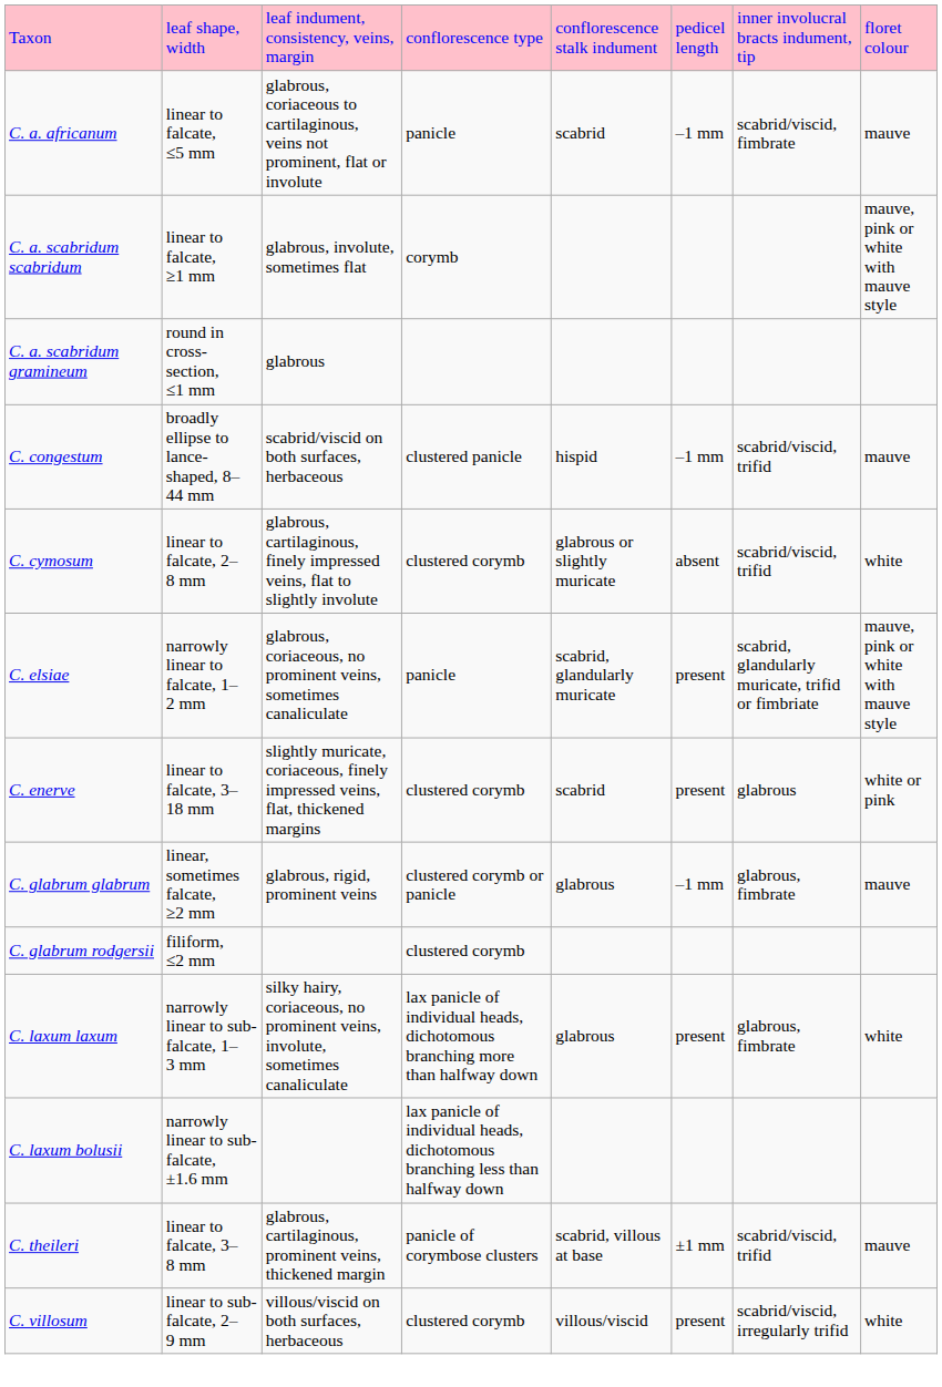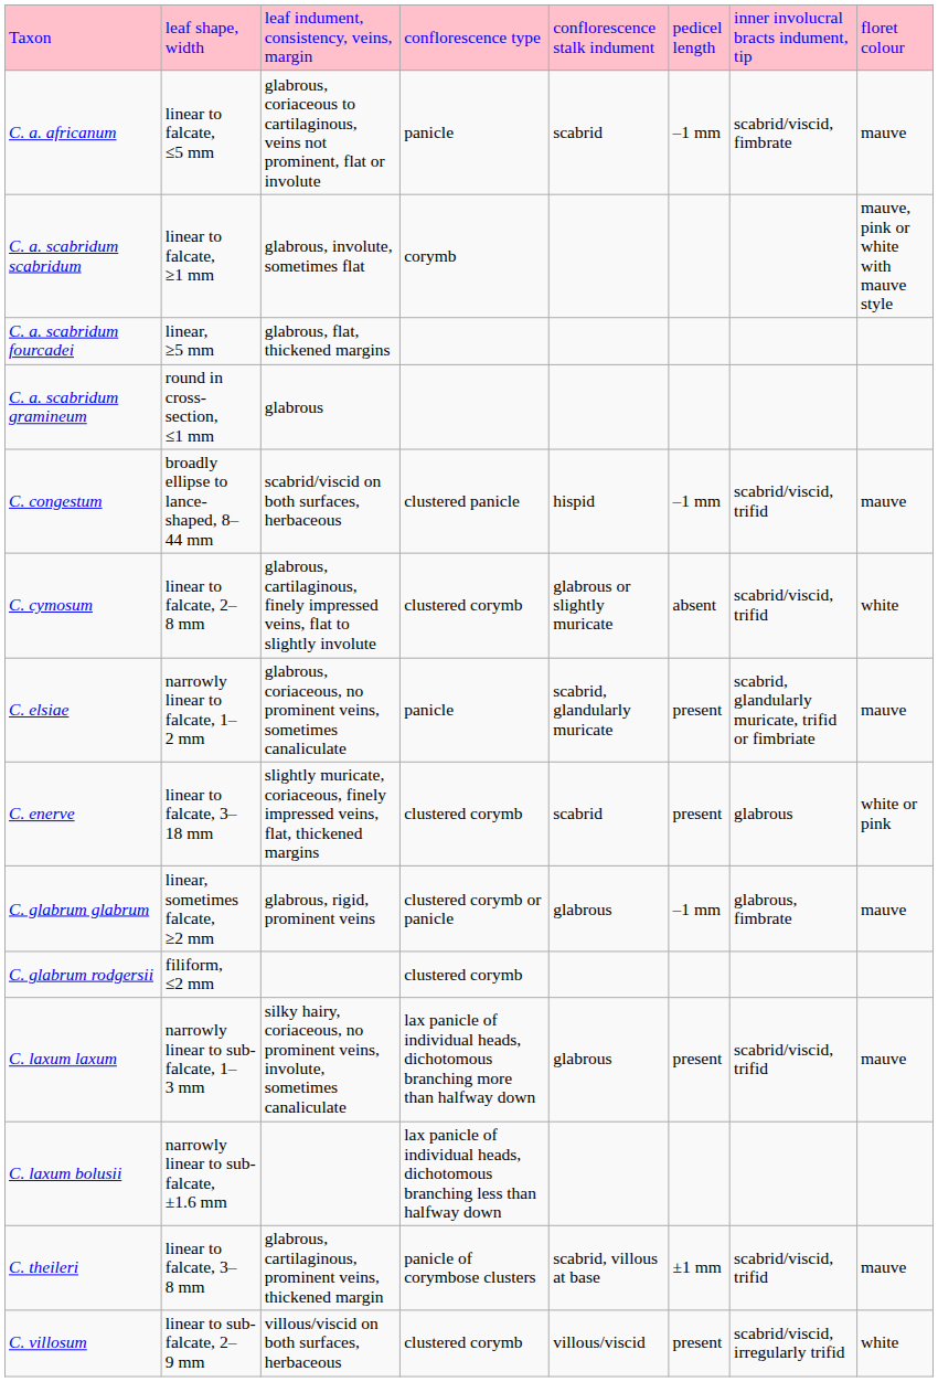+ row: C. a. scabridum fourcadei | linear, ≥5 mm | glabrous, flat, thickened margins
C. elsiae | column 8: mauve, pink or white with mauve style -> mauve
C. laxum laxum | column 7: glabrous, fimbrate -> scabrid/viscid, trifid
C. laxum laxum | column 8: white -> mauve
